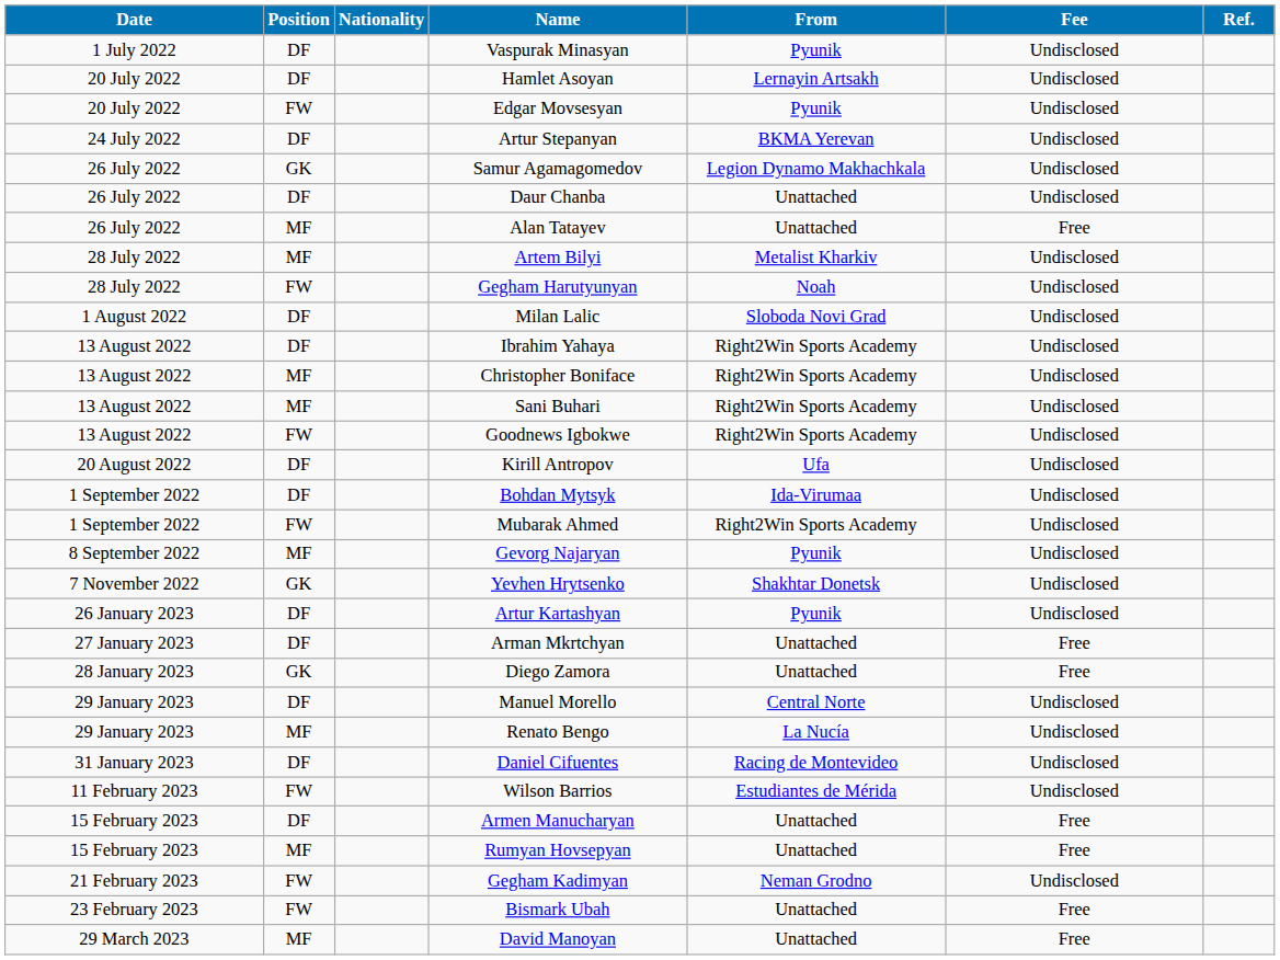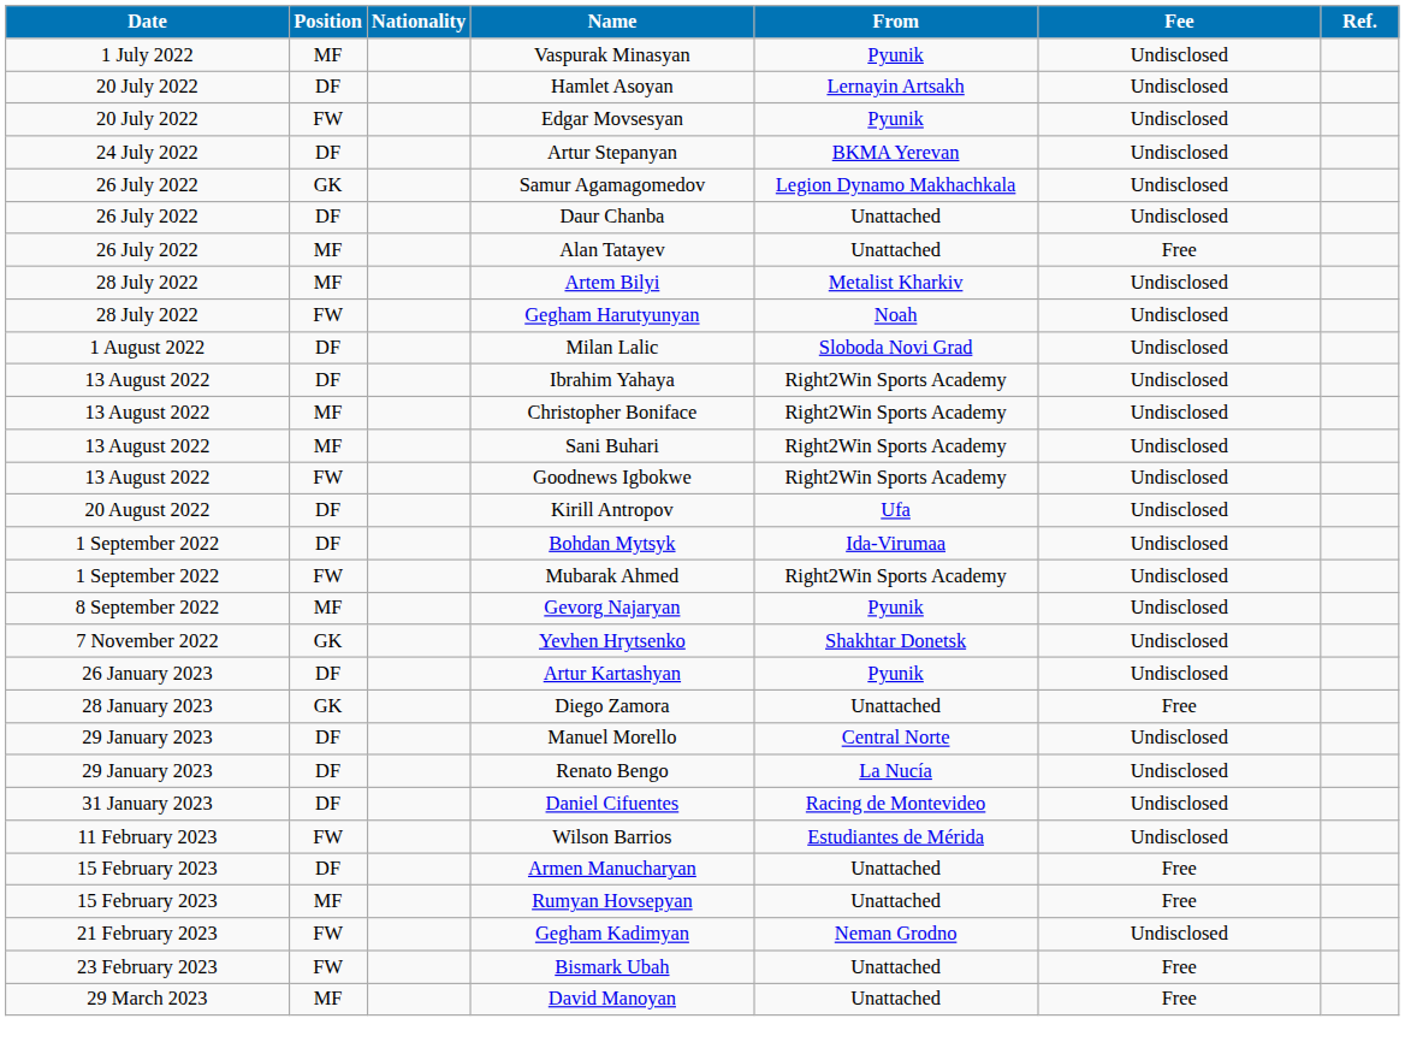Vaspurak Minasyan | Position: DF -> MF
- row: 27 January 2023 | DF | Arman Mkrtchyan | Unattached | Free
Renato Bengo | Position: MF -> DF
